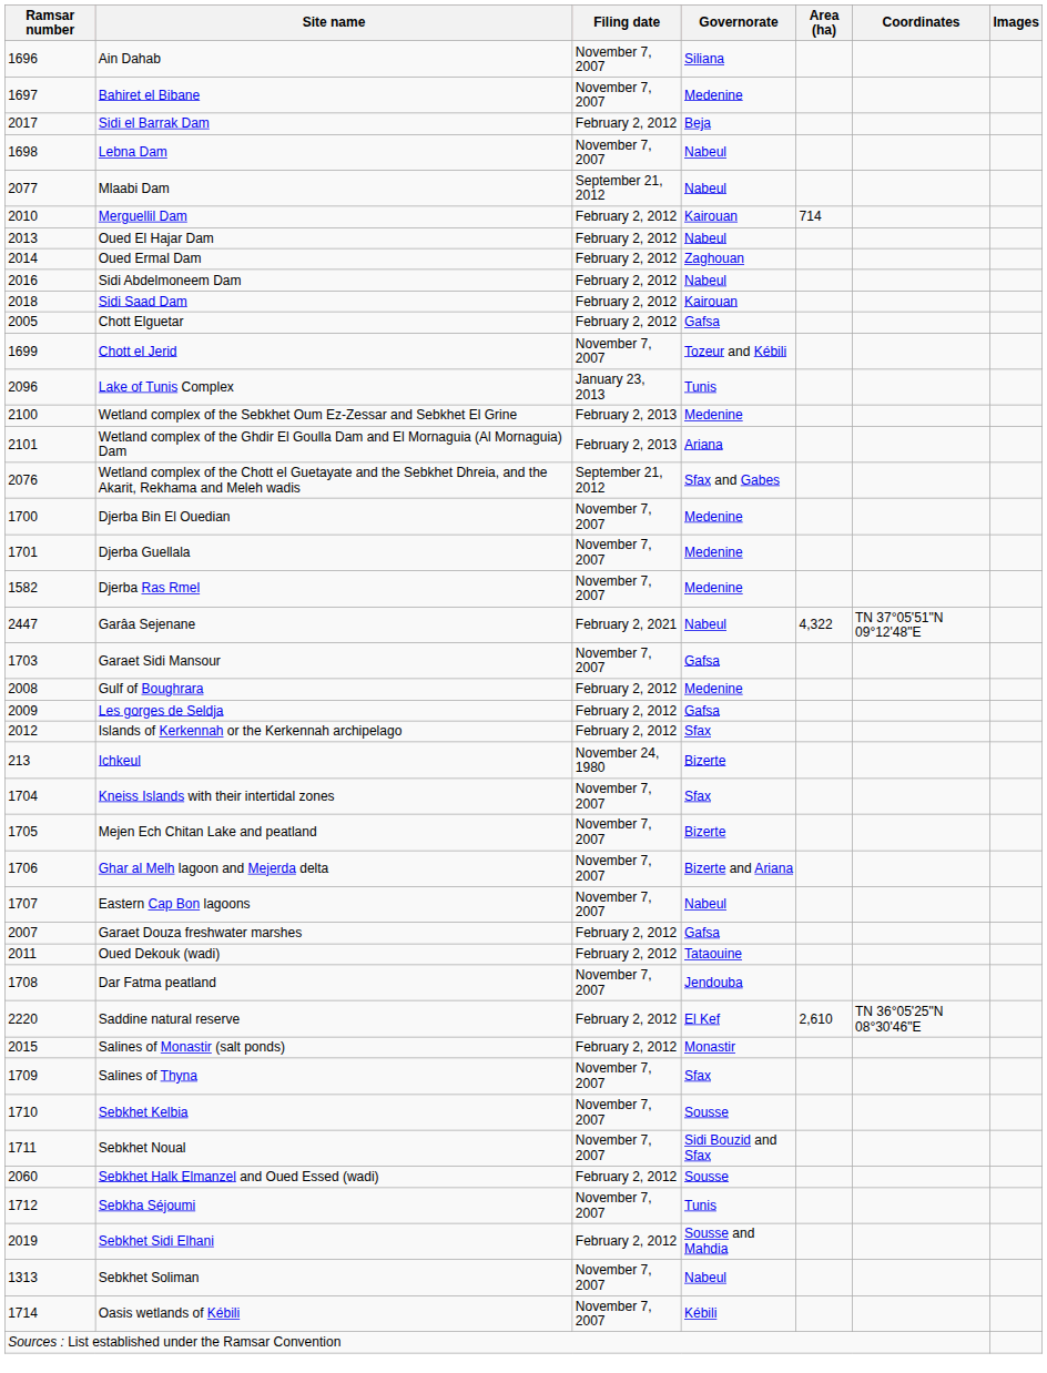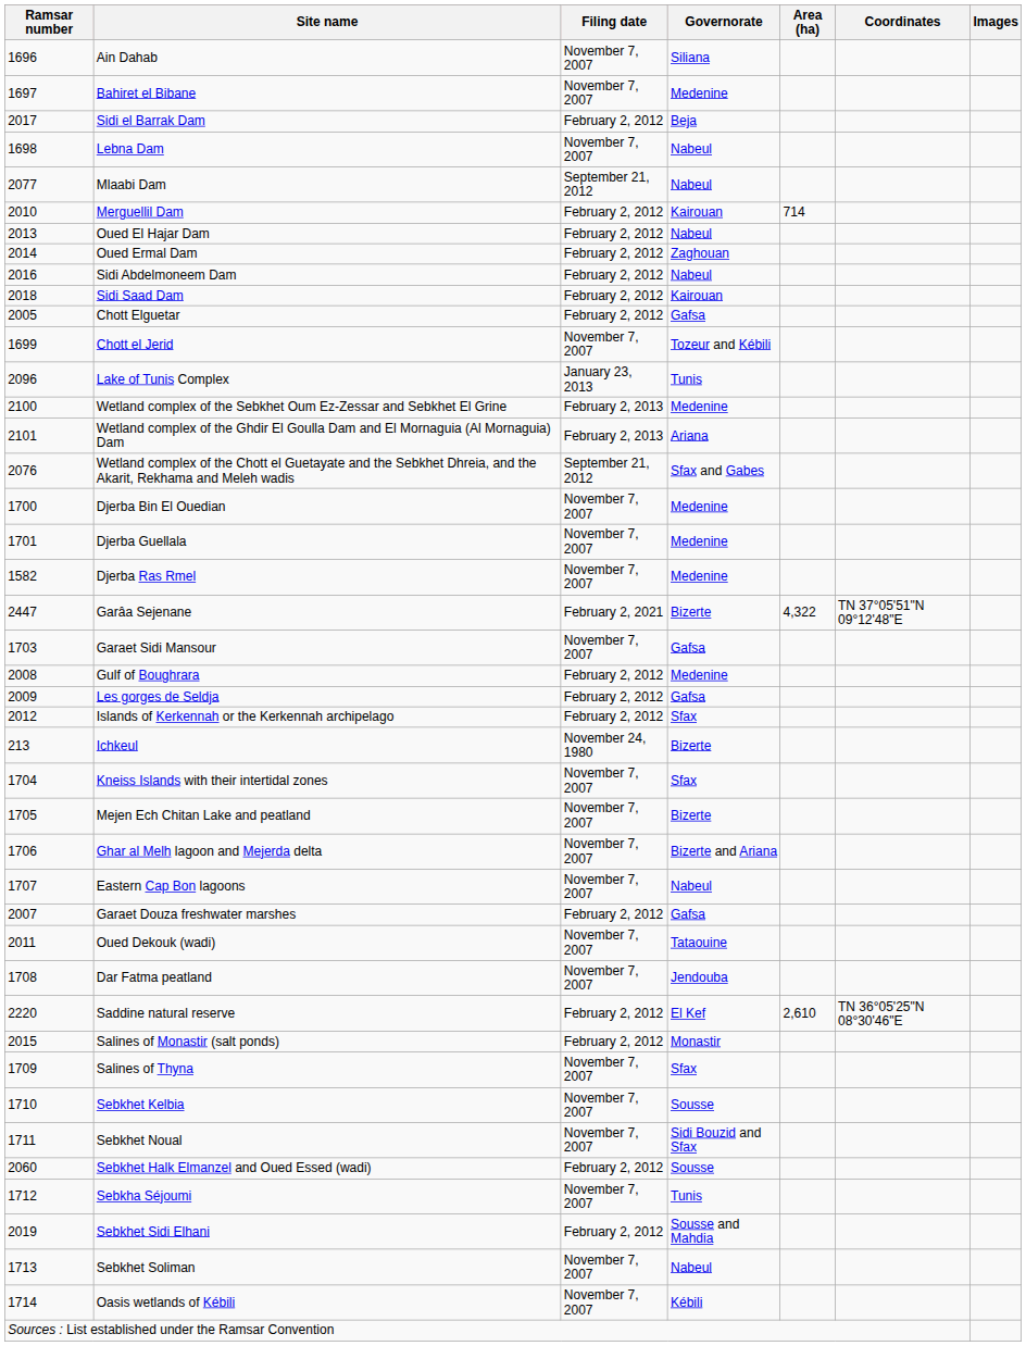Garâa Sejenane | Governorate: Nabeul -> Bizerte
Oued Dekouk (wadi) | Filing date: February 2, 2012 -> November 7, 2007
Sebkhet Soliman | Ramsar number: 1313 -> 1713
